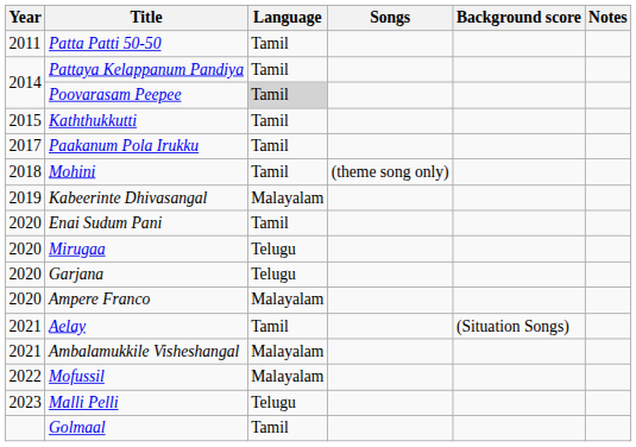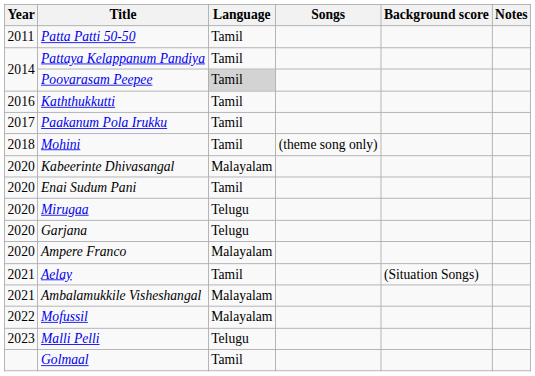Kaththukkutti | Year: 2015 -> 2016
Kabeerinte Dhivasangal | Year: 2019 -> 2020
